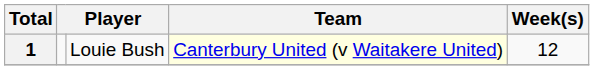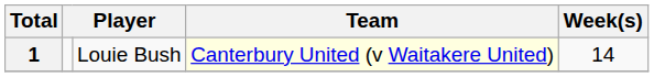1 | Week(s): 12 -> 14
